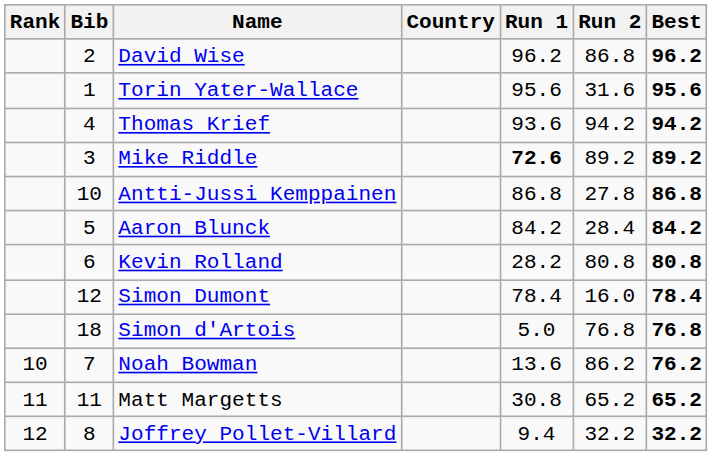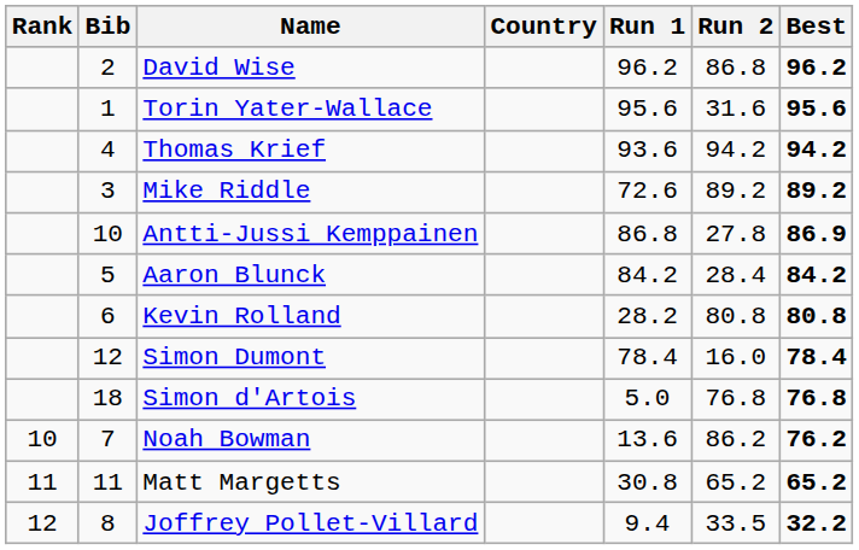Mike Riddle | Run 1: bold -> normal
Antti-Jussi Kemppainen | Best: 86.8 -> 86.9
Joffrey Pollet-Villard | Run 2: 32.2 -> 33.5
